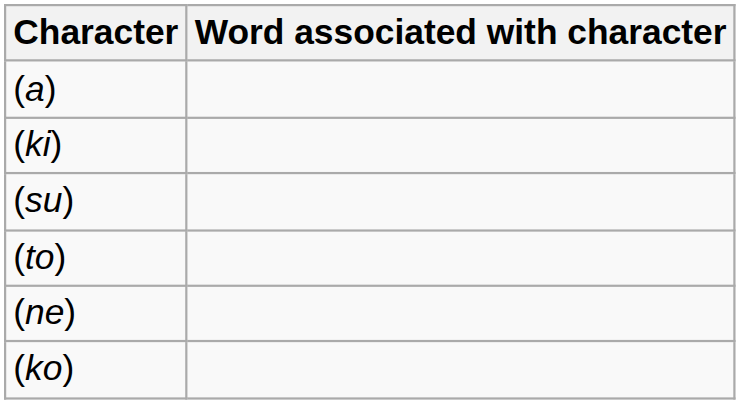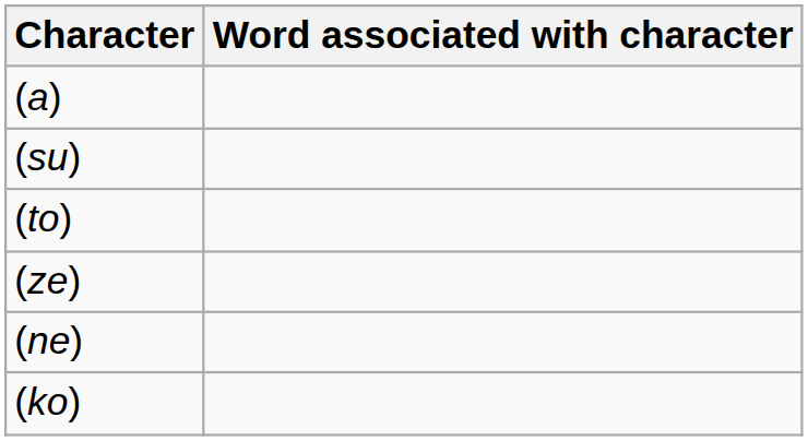- row: (ki)
+ row: (ze)
